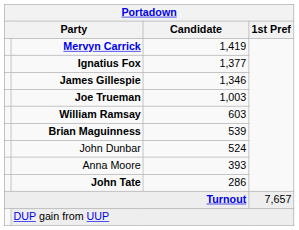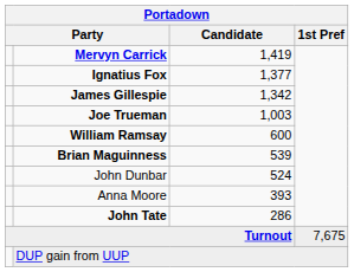James Gillespie | Candidate: 1,346 -> 1,342
William Ramsay | Candidate: 603 -> 600
Turnout | 1st Pref: 7,657 -> 7,675
